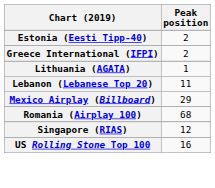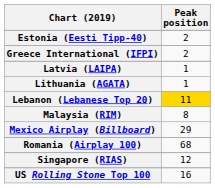+ row: Latvia (LAIPA) | 1
Lebanon (Lebanese Top 20) | Peak position: no background -> gold background
+ row: Malaysia (RIM) | 8
